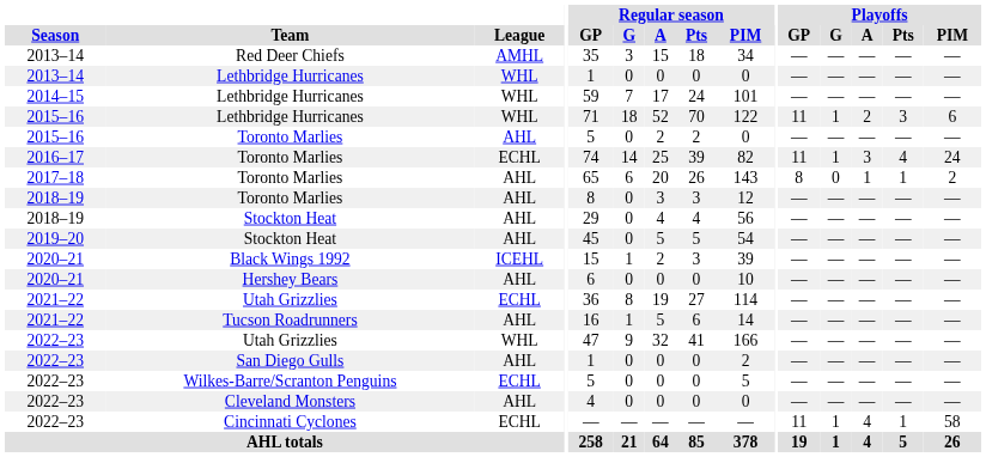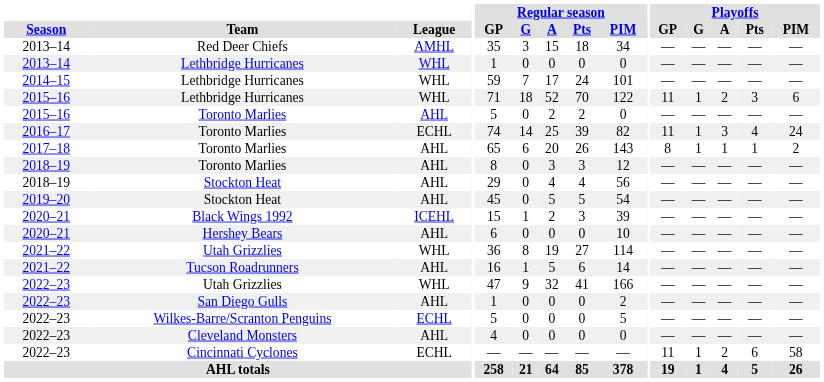2017–18 / Toronto Marlies | Playoffs / G: 0 -> 1
2021–22 / Utah Grizzlies | League: ECHL -> WHL
Cincinnati Cyclones | Playoffs / A: 4 -> 2
Cincinnati Cyclones | Playoffs / Pts: 1 -> 6
